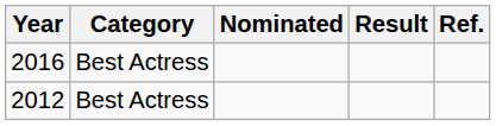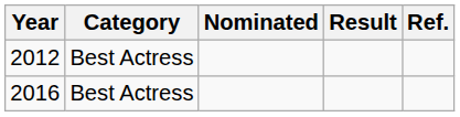rows swapped: 2012 <-> 2016
